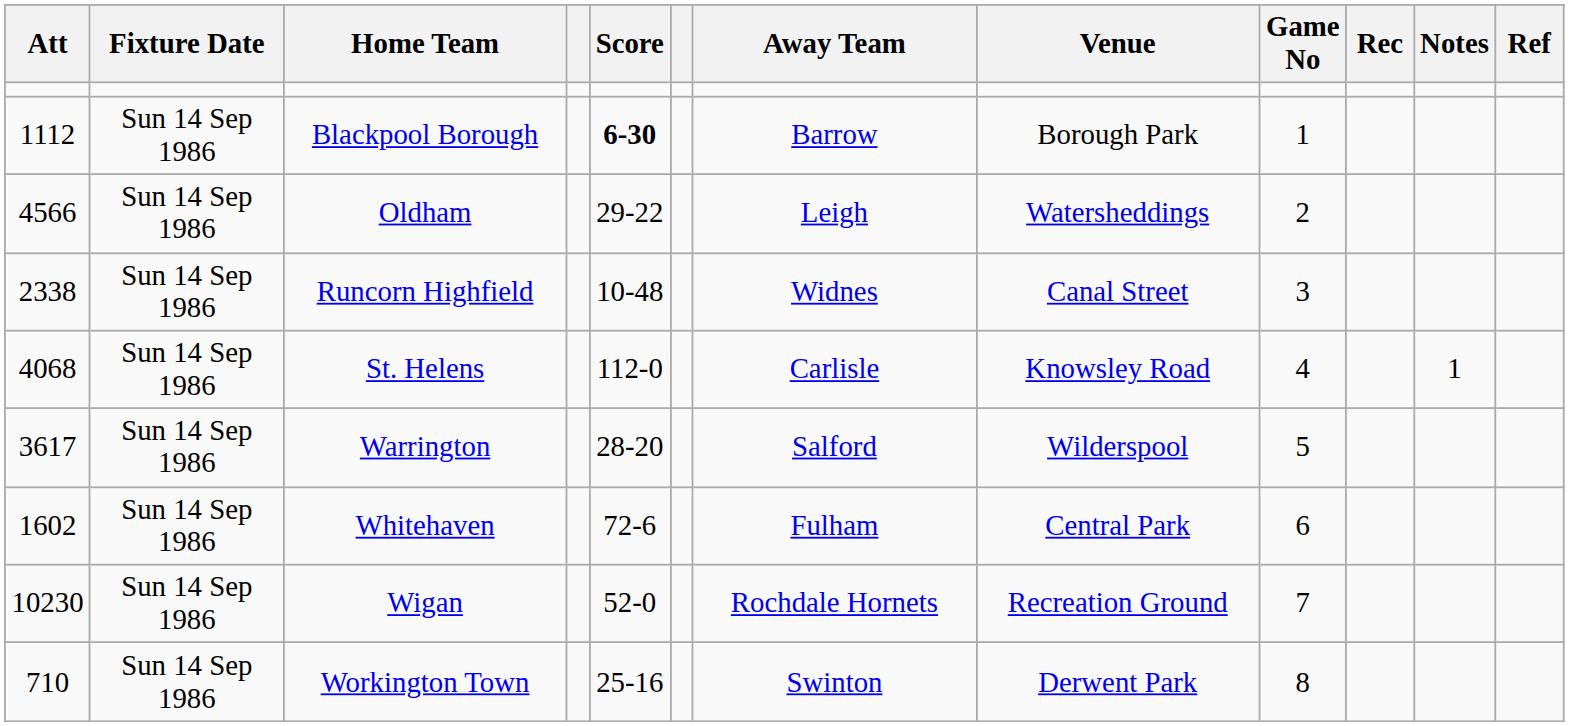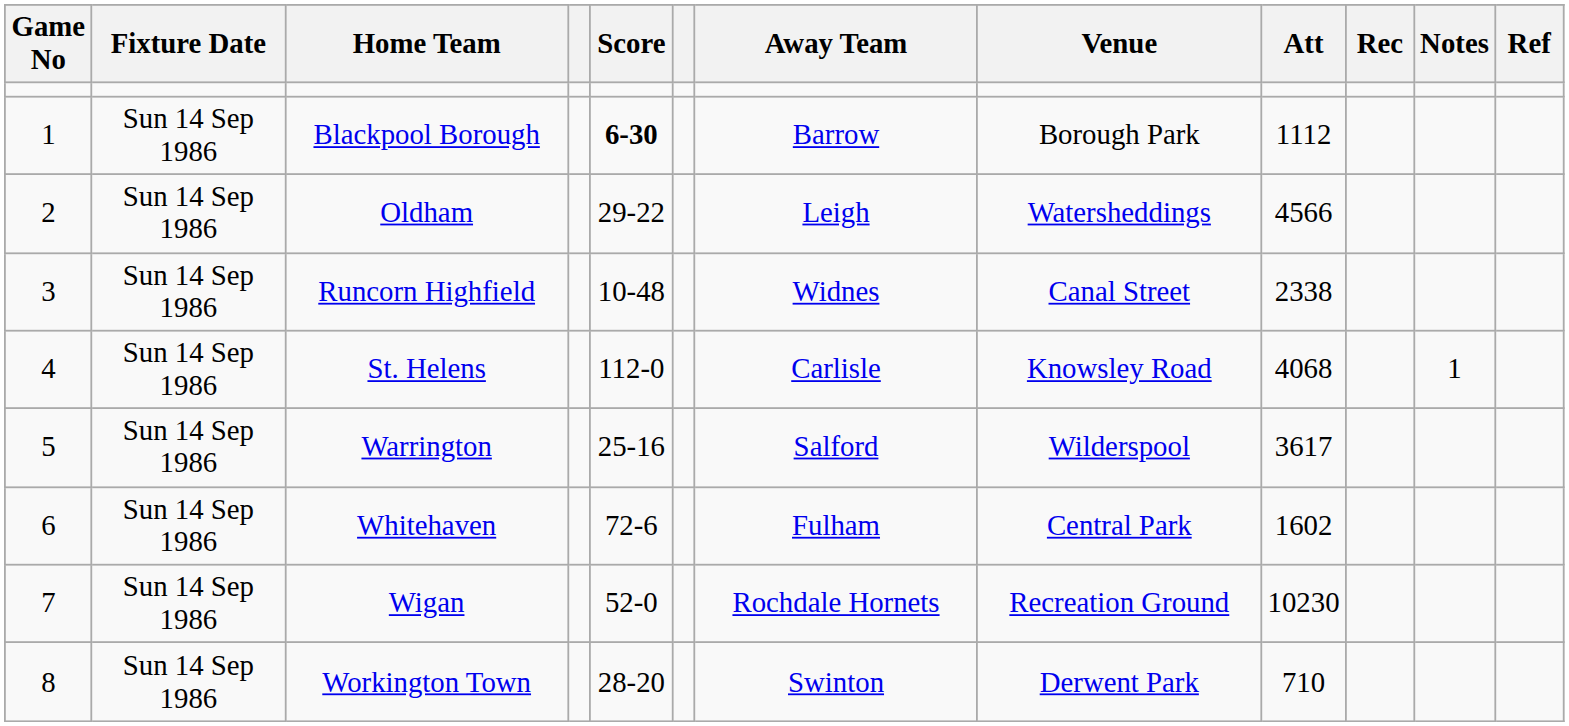columns swapped: Game No <-> Att
Warrington | Score: 28-20 -> 25-16
Workington Town | Score: 25-16 -> 28-20
